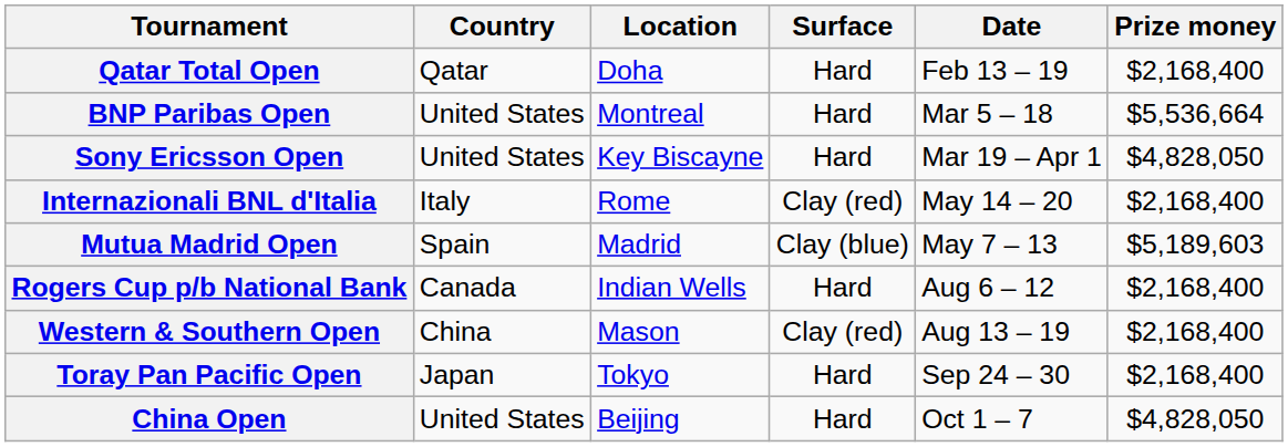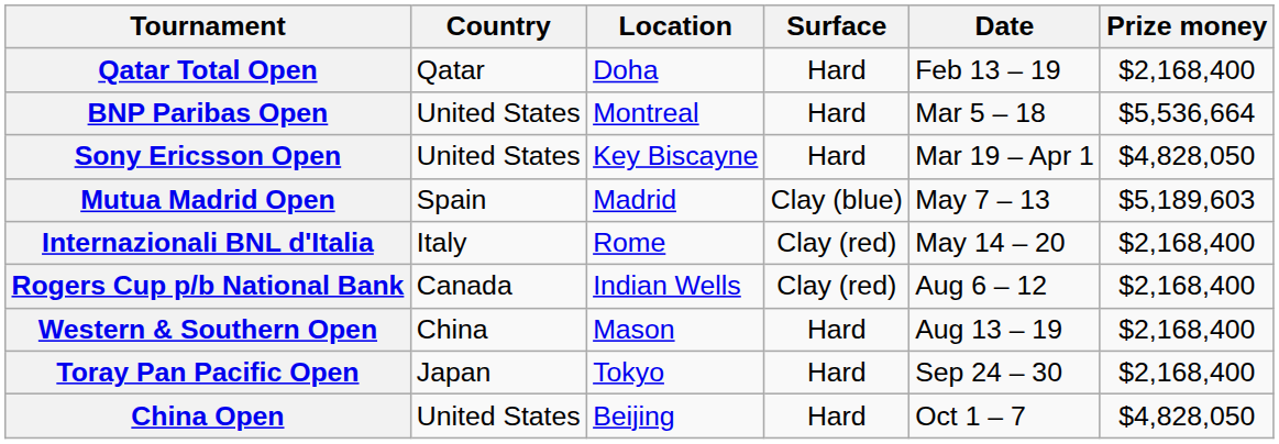rows swapped: Mutua Madrid Open <-> Internazionali BNL d'Italia
Rogers Cup p/b National Bank | Surface: Hard -> Clay (red)
Western & Southern Open | Surface: Clay (red) -> Hard
